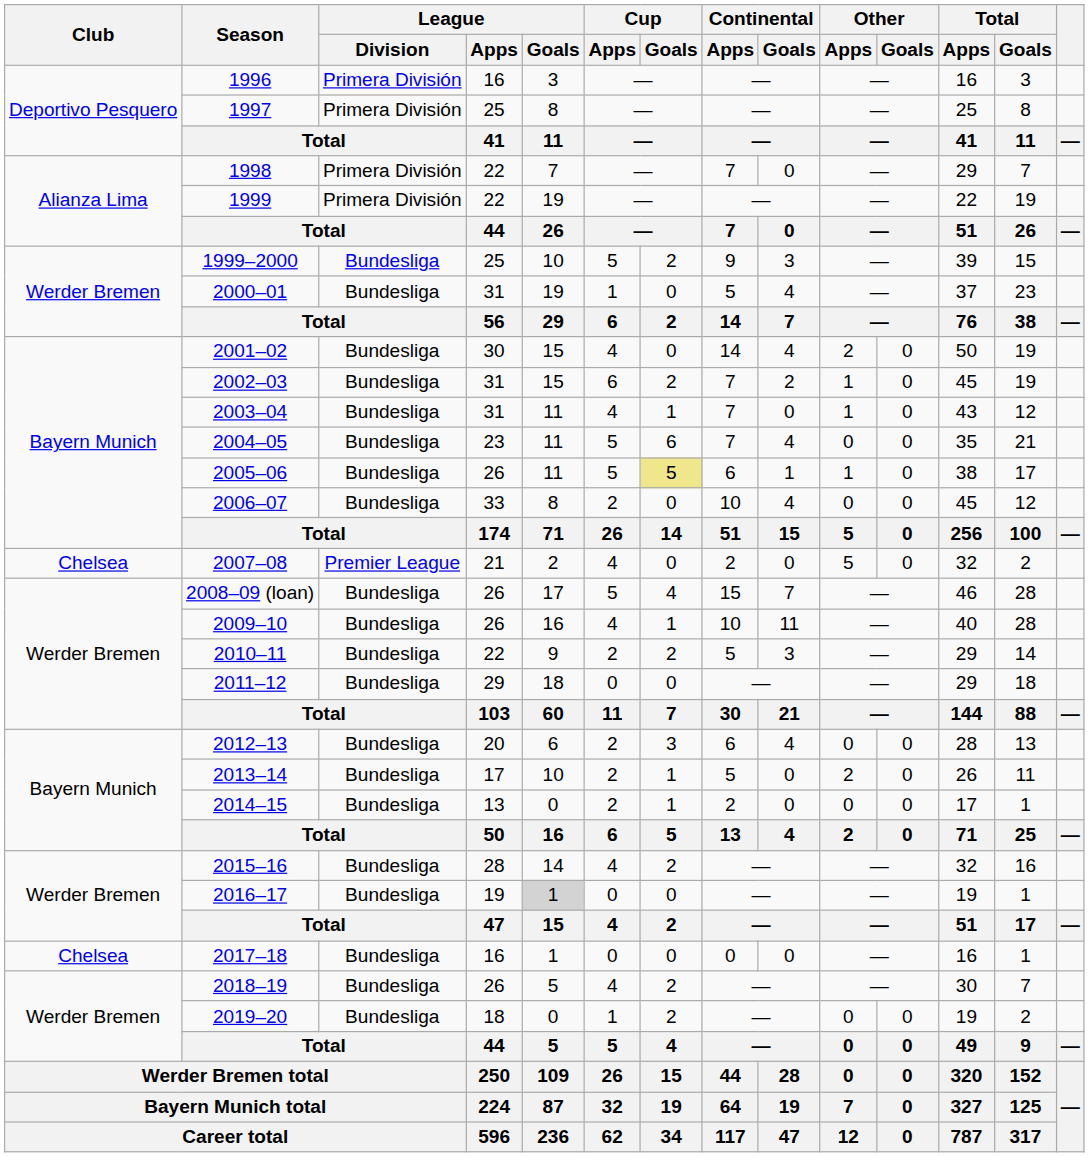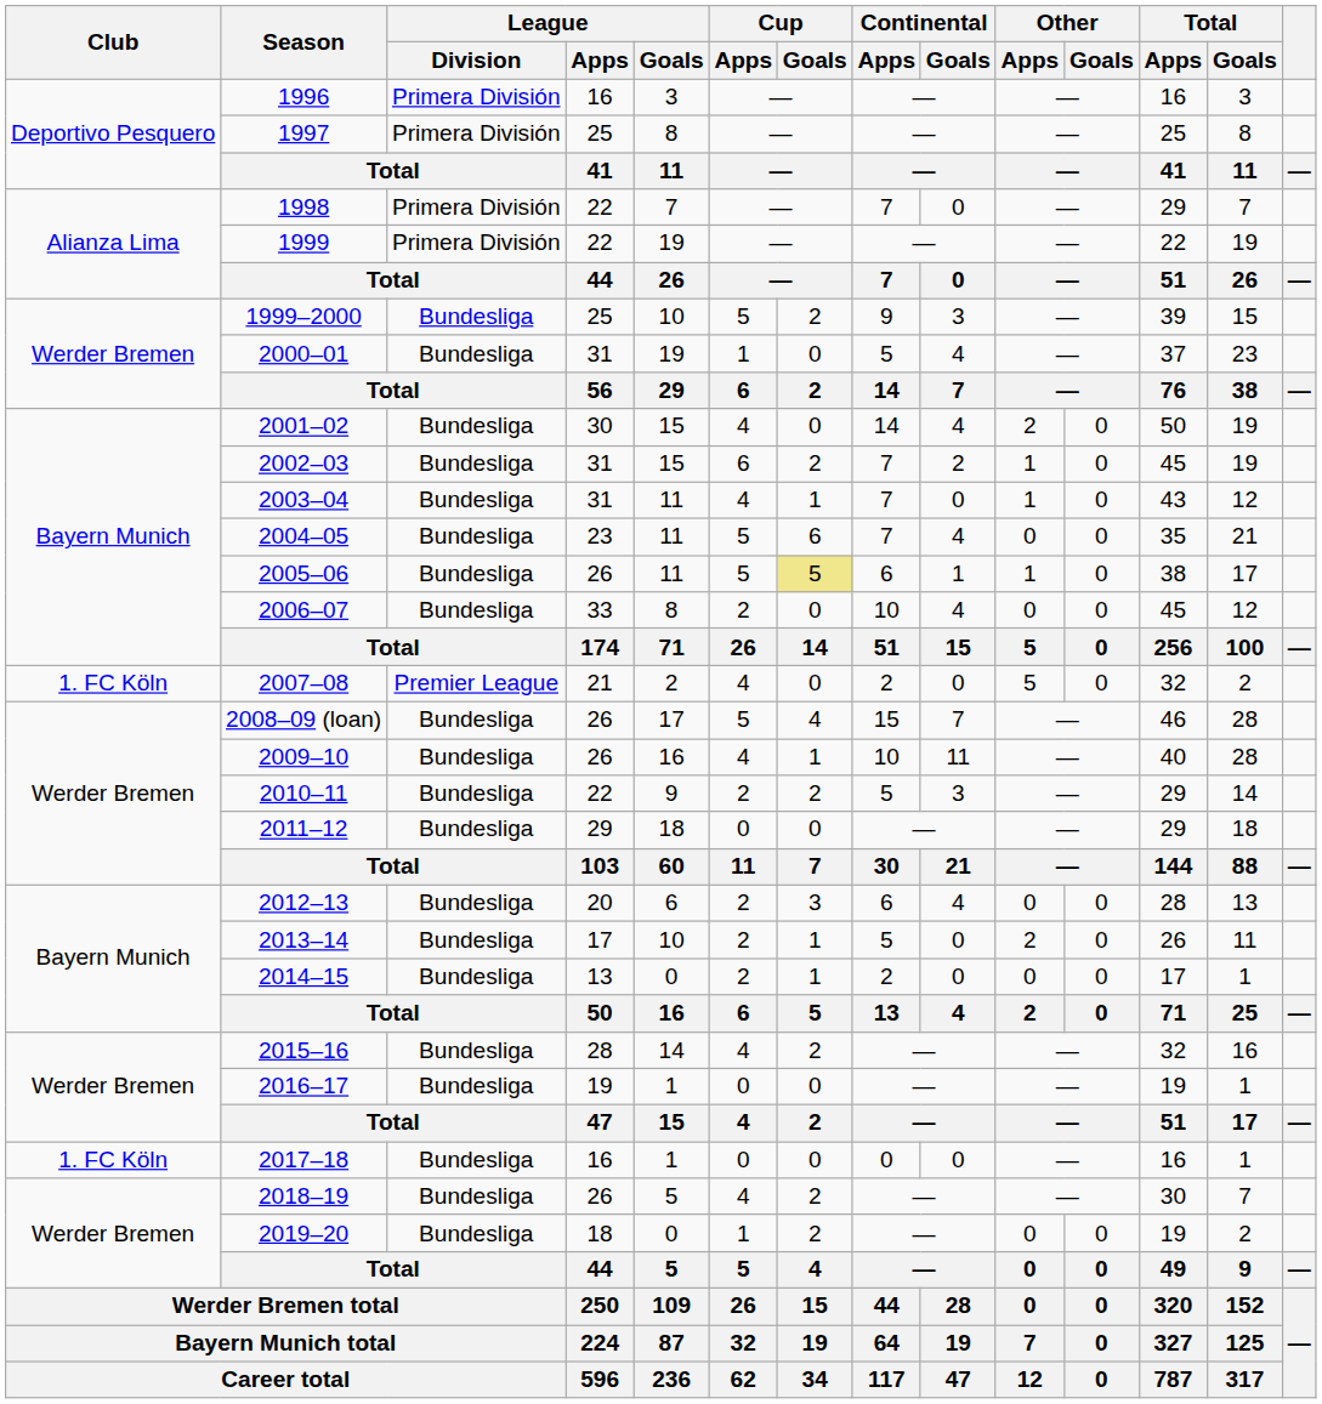2007–08 | Club: Chelsea -> 1. FC Köln
2016–17 | League / Goals: lightgrey background -> no background
2017–18 | Club: Chelsea -> 1. FC Köln
